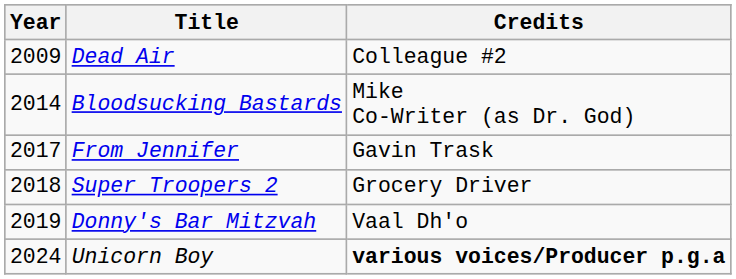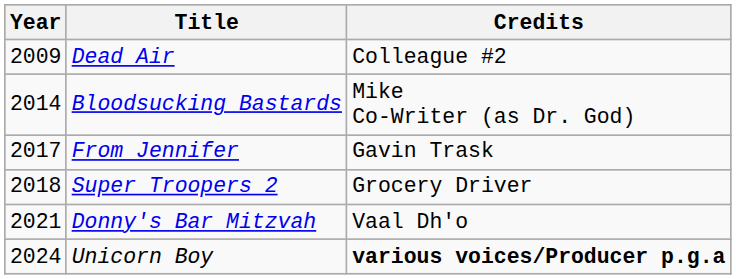Donny's Bar Mitzvah | Year: 2019 -> 2021
